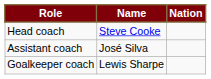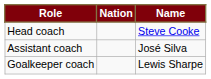columns swapped: Name <-> Nation
